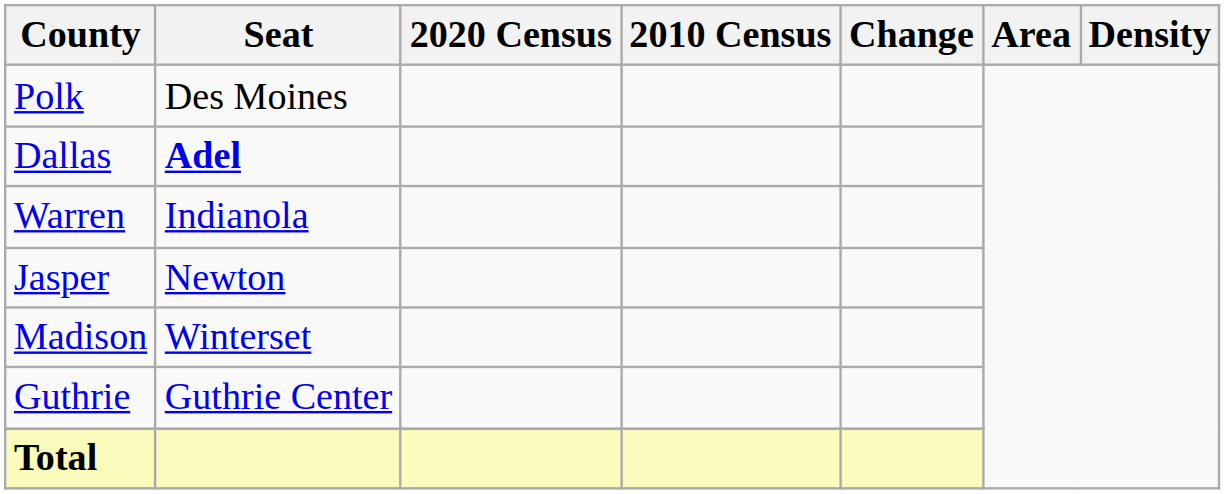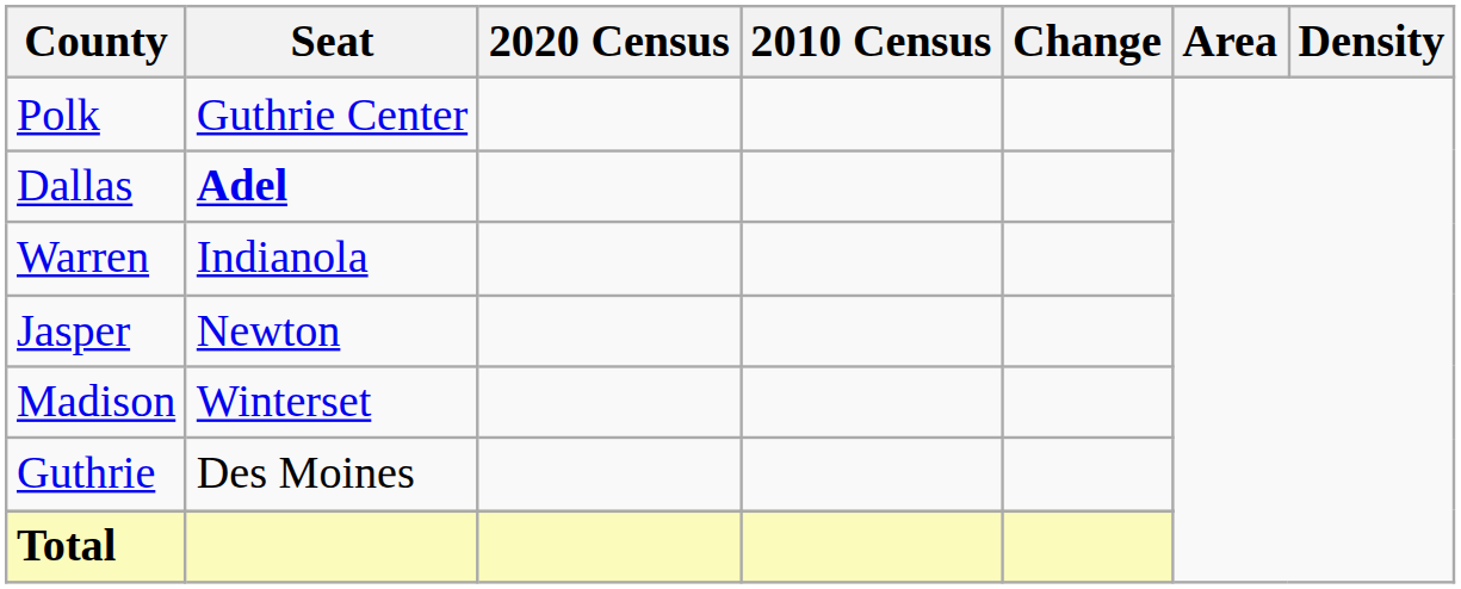Polk | Seat: Des Moines -> Guthrie Center
Guthrie | Seat: Guthrie Center -> Des Moines
